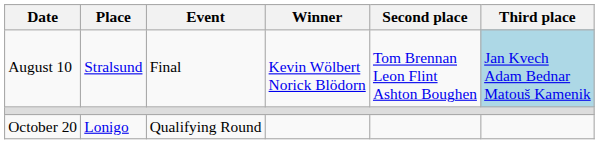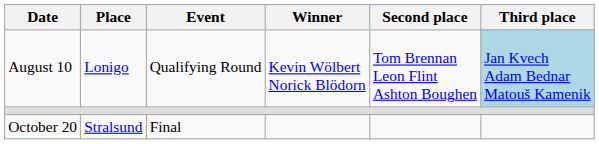August 10 | Place: Stralsund -> Lonigo
August 10 | Event: Final -> Qualifying Round
October 20 | Place: Lonigo -> Stralsund
October 20 | Event: Qualifying Round -> Final
